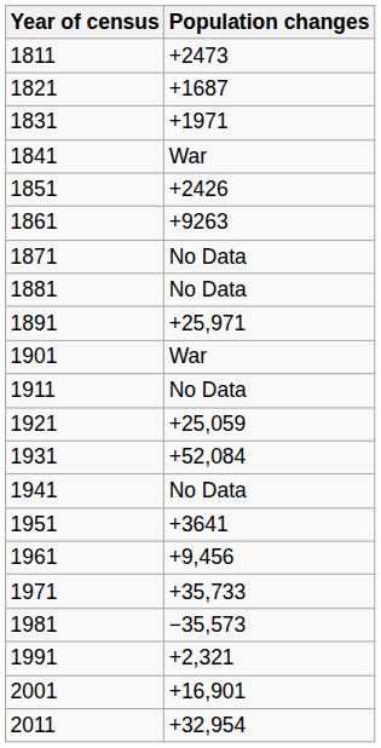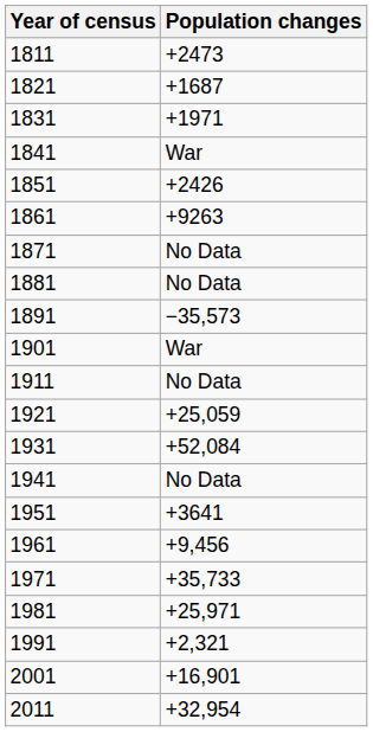1891 | Population changes: +25,971 -> −35,573
1981 | Population changes: −35,573 -> +25,971
